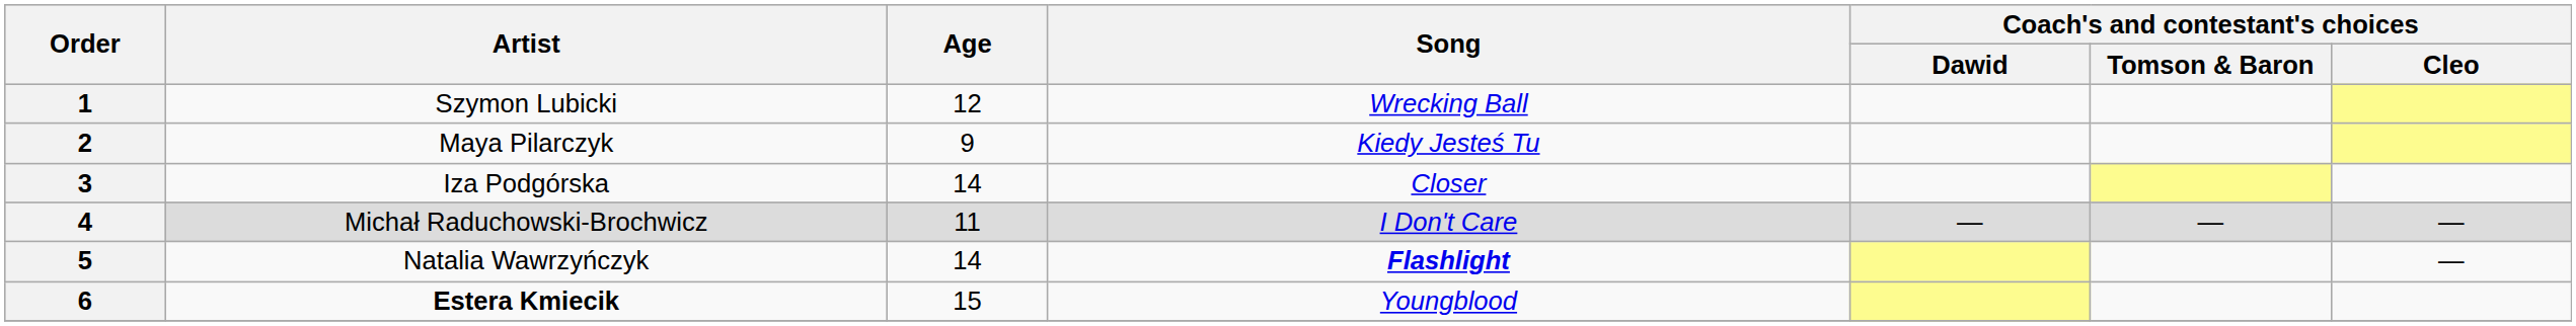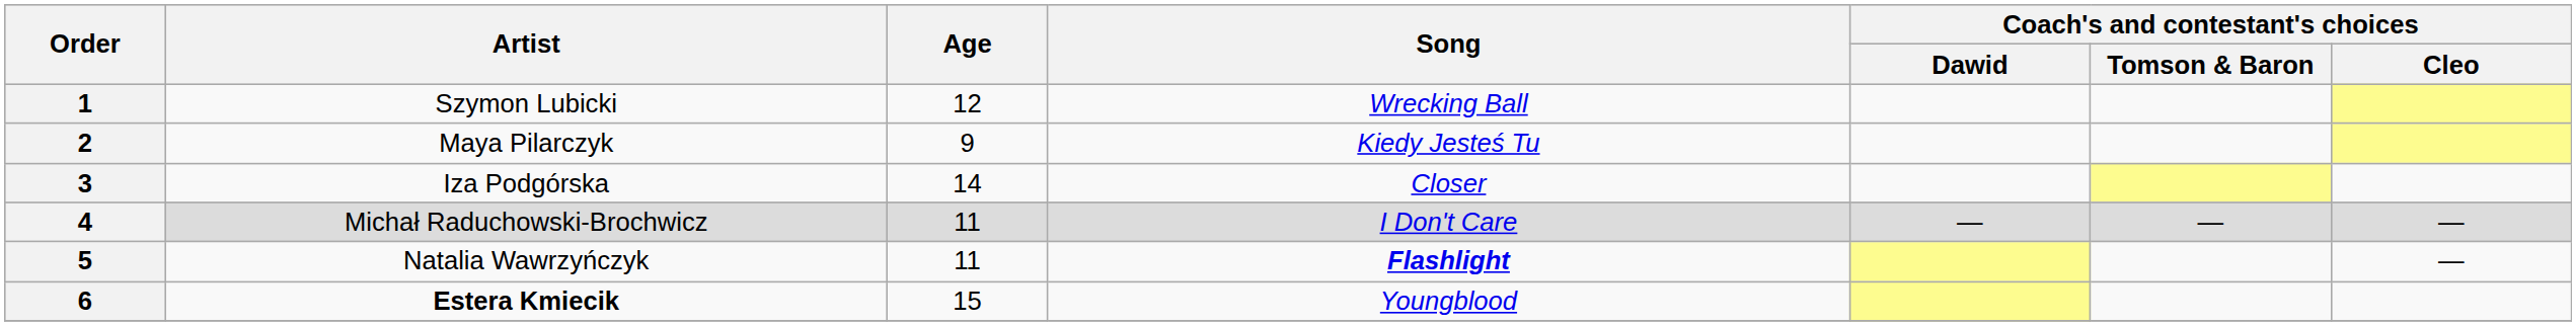5 | Age: 14 -> 11
